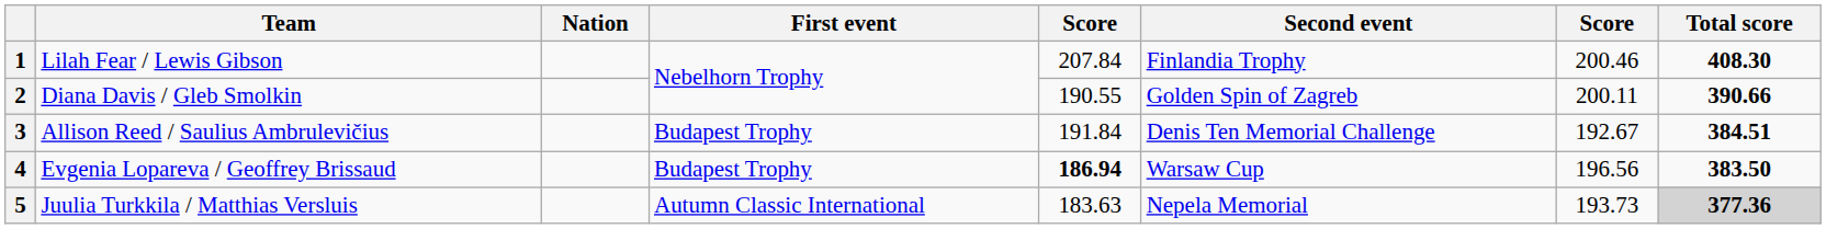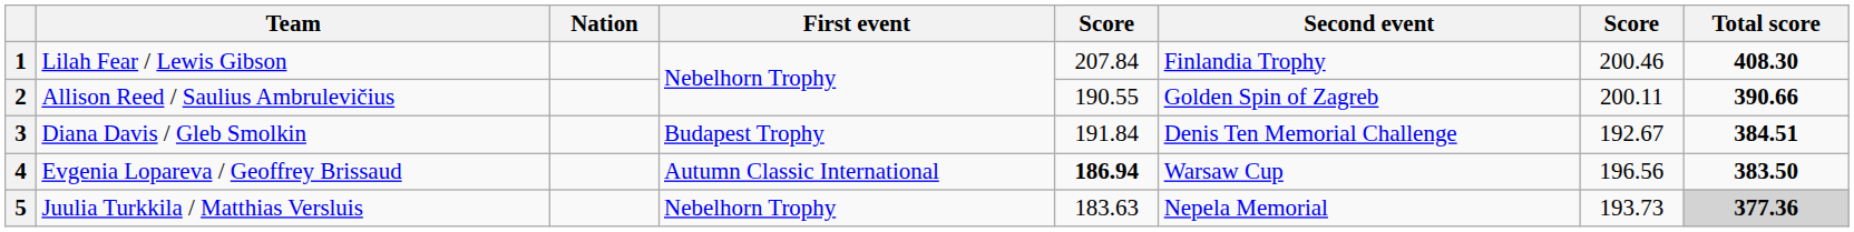2 | Team: Diana Davis / Gleb Smolkin -> Allison Reed / Saulius Ambrulevičius
3 | Team: Allison Reed / Saulius Ambrulevičius -> Diana Davis / Gleb Smolkin
4 | First event: Budapest Trophy -> Autumn Classic International
5 | First event: Autumn Classic International -> Nebelhorn Trophy
